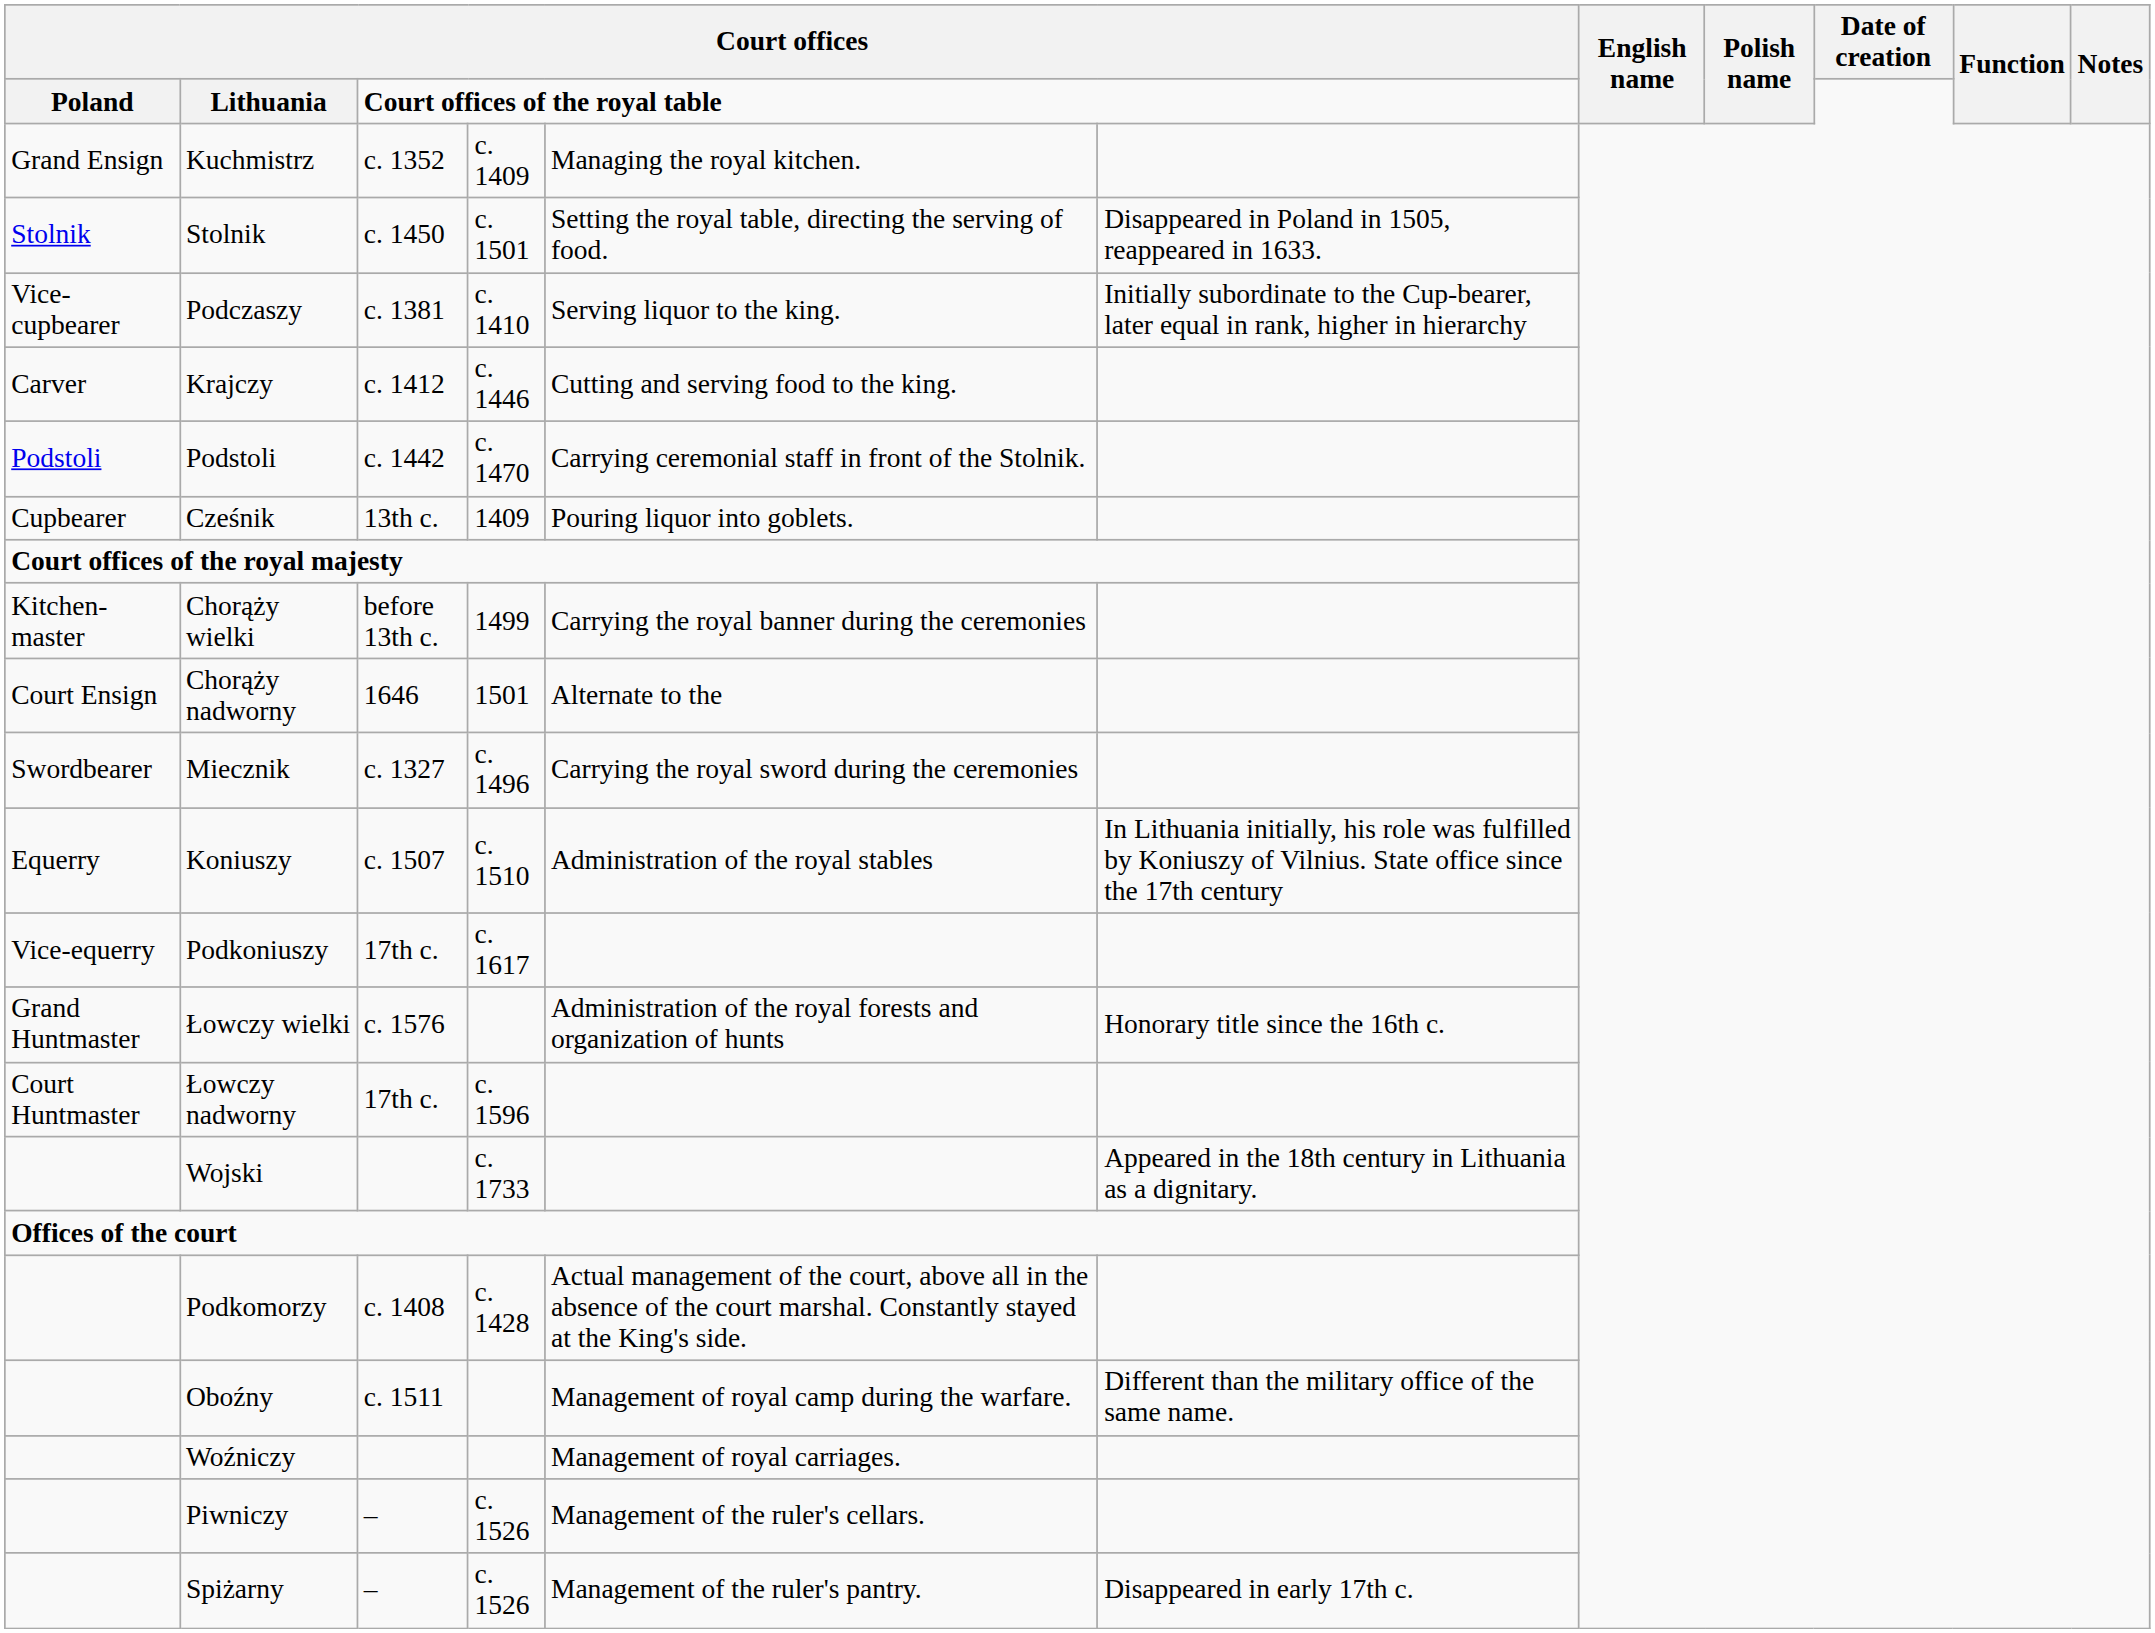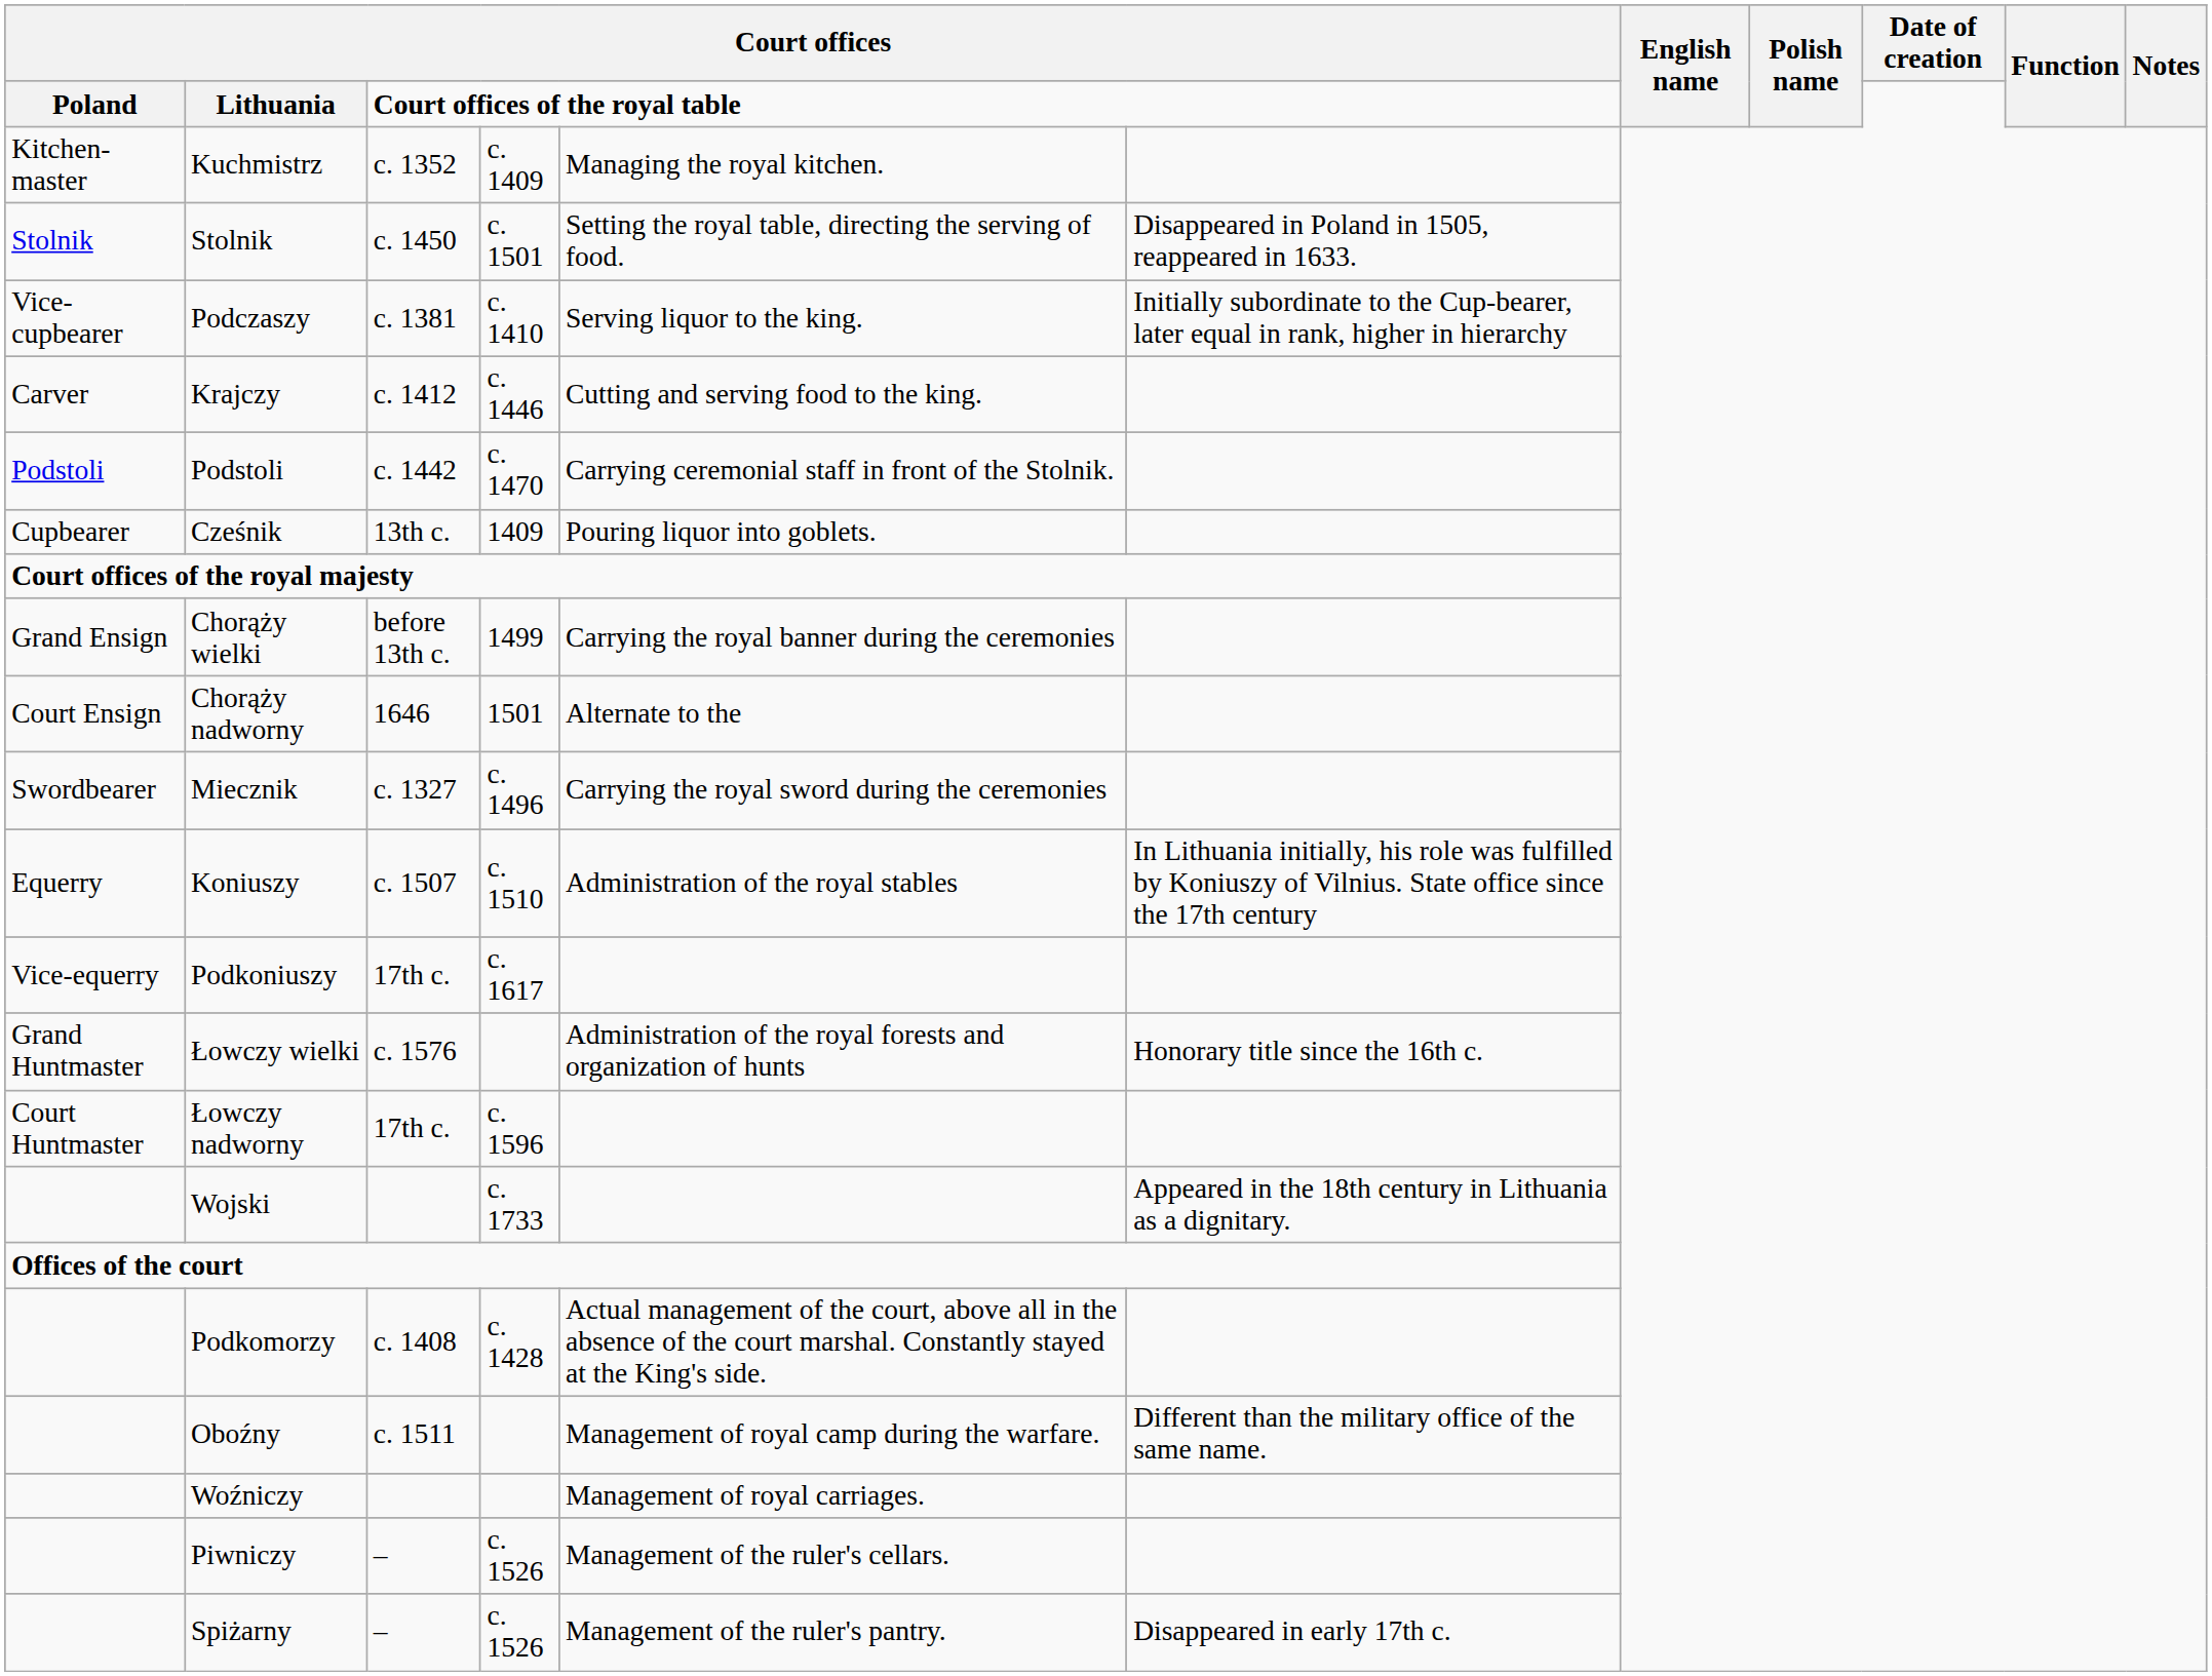Kuchmistrz | column 1: Grand Ensign -> Kitchen-master
Chorąży wielki | column 1: Kitchen-master -> Grand Ensign
